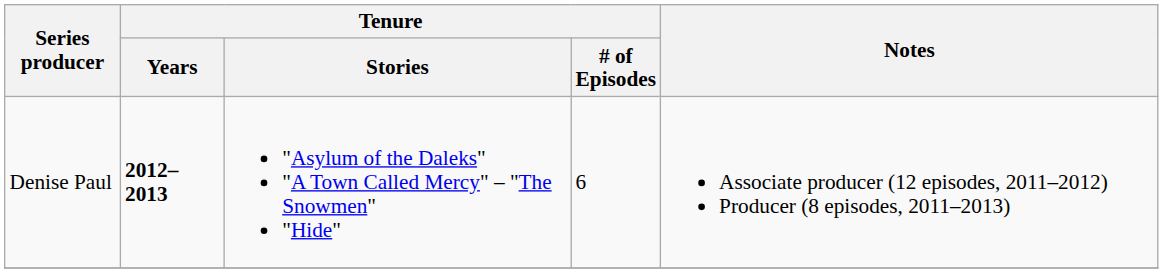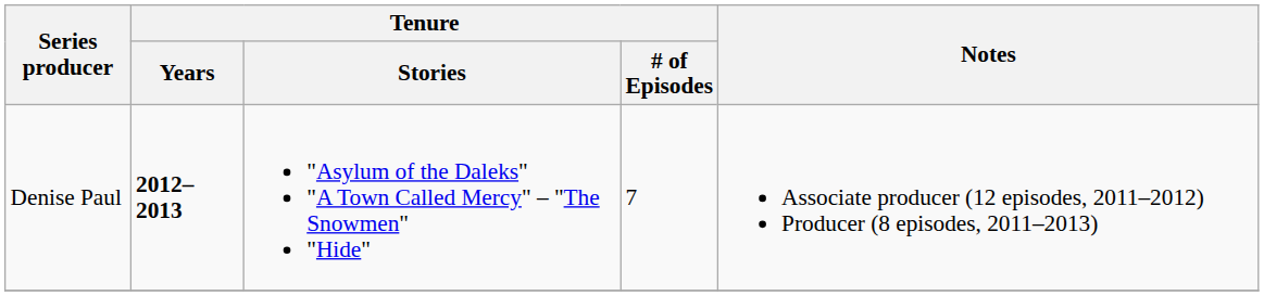Denise Paul | Tenure / # of Episodes: 6 -> 7
